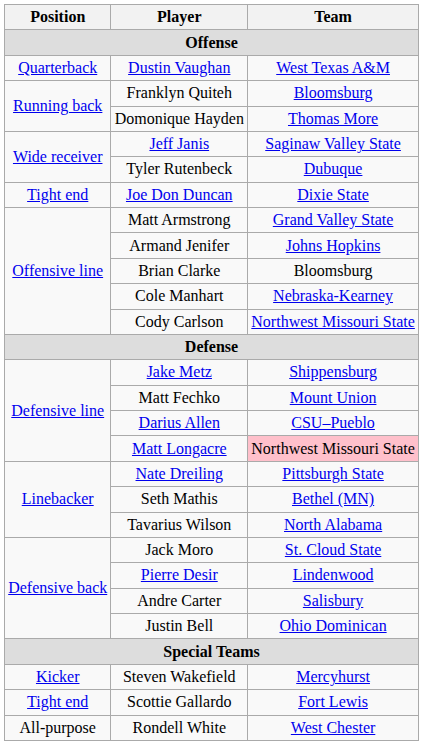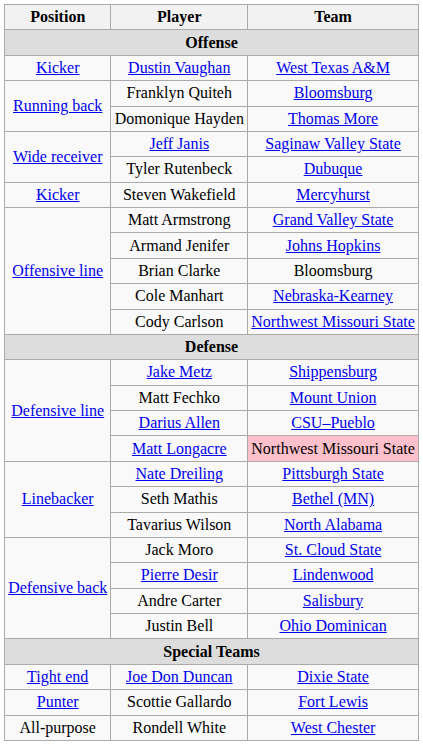Dustin Vaughan | Position: Quarterback -> Kicker
rows swapped: Joe Don Duncan <-> Steven Wakefield
Scottie Gallardo | Position: Tight end -> Punter
